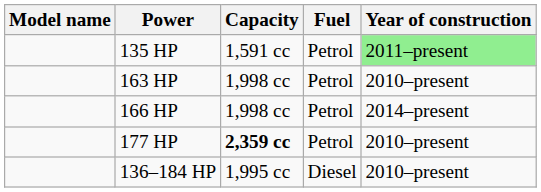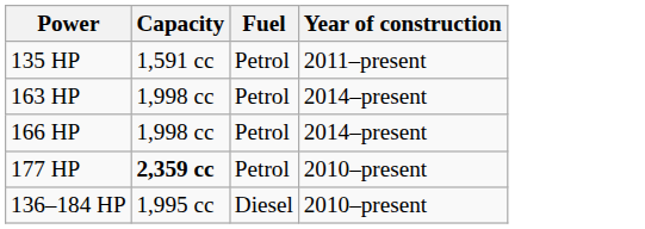- column: Model name
135 HP | Year of construction: lightgreen background -> no background
163 HP | Year of construction: 2010–present -> 2014–present
